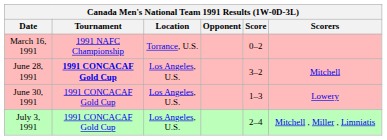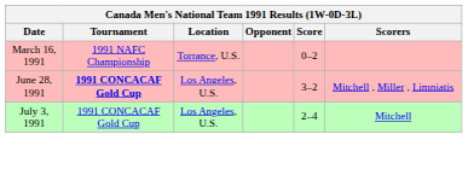June 28, 1991 | Scorers: Mitchell -> Mitchell , Miller , Limniatis
- row: June 30, 1991 | 1991 CONCACAF Gold Cup | Los Angeles, U.S. | 1–3 | Lowery
July 3, 1991 | Scorers: Mitchell , Miller , Limniatis -> Mitchell
